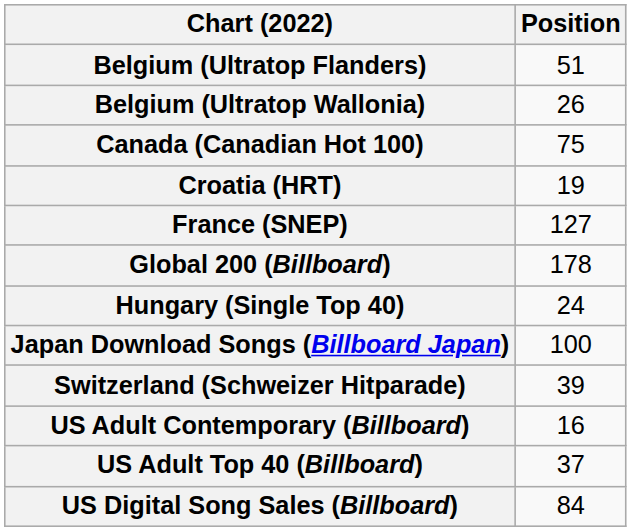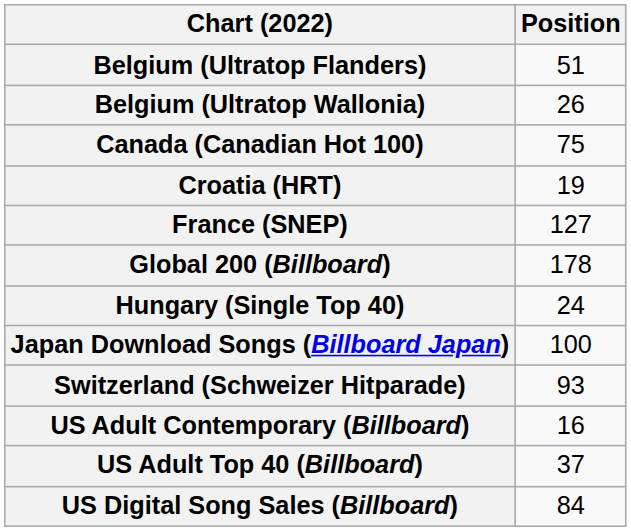Switzerland (Schweizer Hitparade) | Position: 39 -> 93
